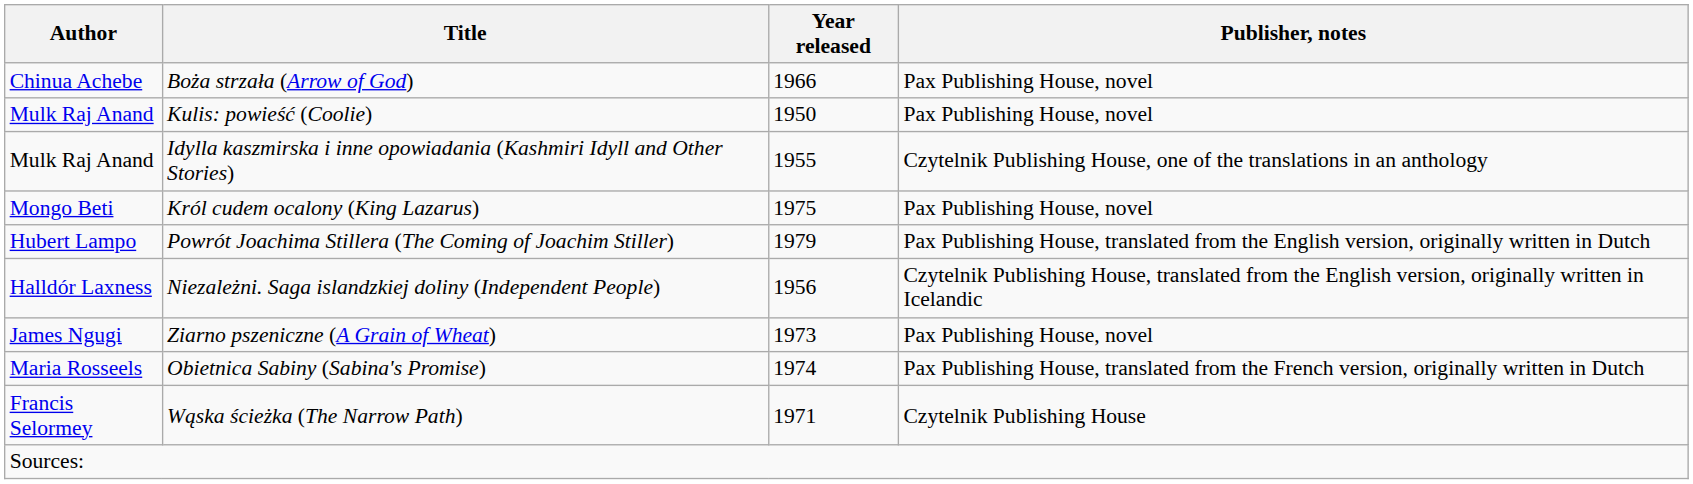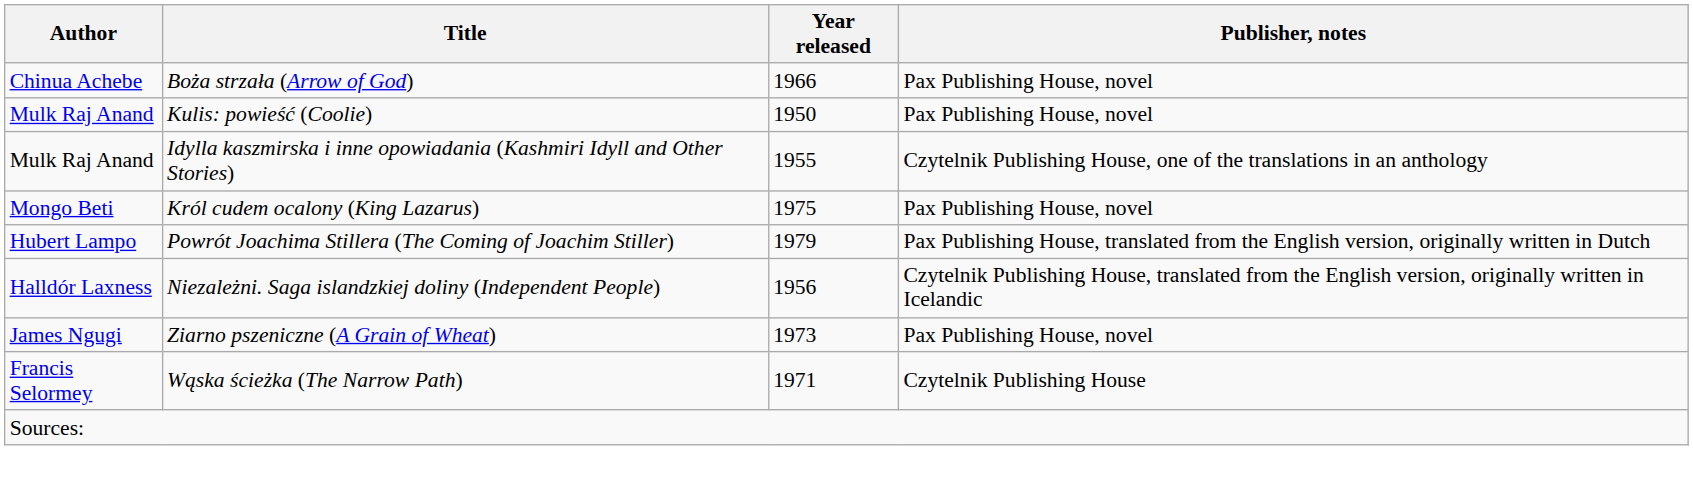- row: Maria Rosseels | Obietnica Sabiny (Sabina's Promise) | 1974 | Pax Publishing House, translated from the French version, originally written in Dutch
